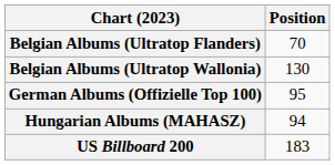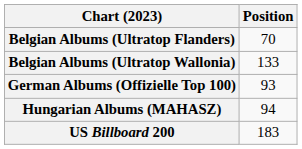Belgian Albums (Ultratop Wallonia) | Position: 130 -> 133
German Albums (Offizielle Top 100) | Position: 95 -> 93
